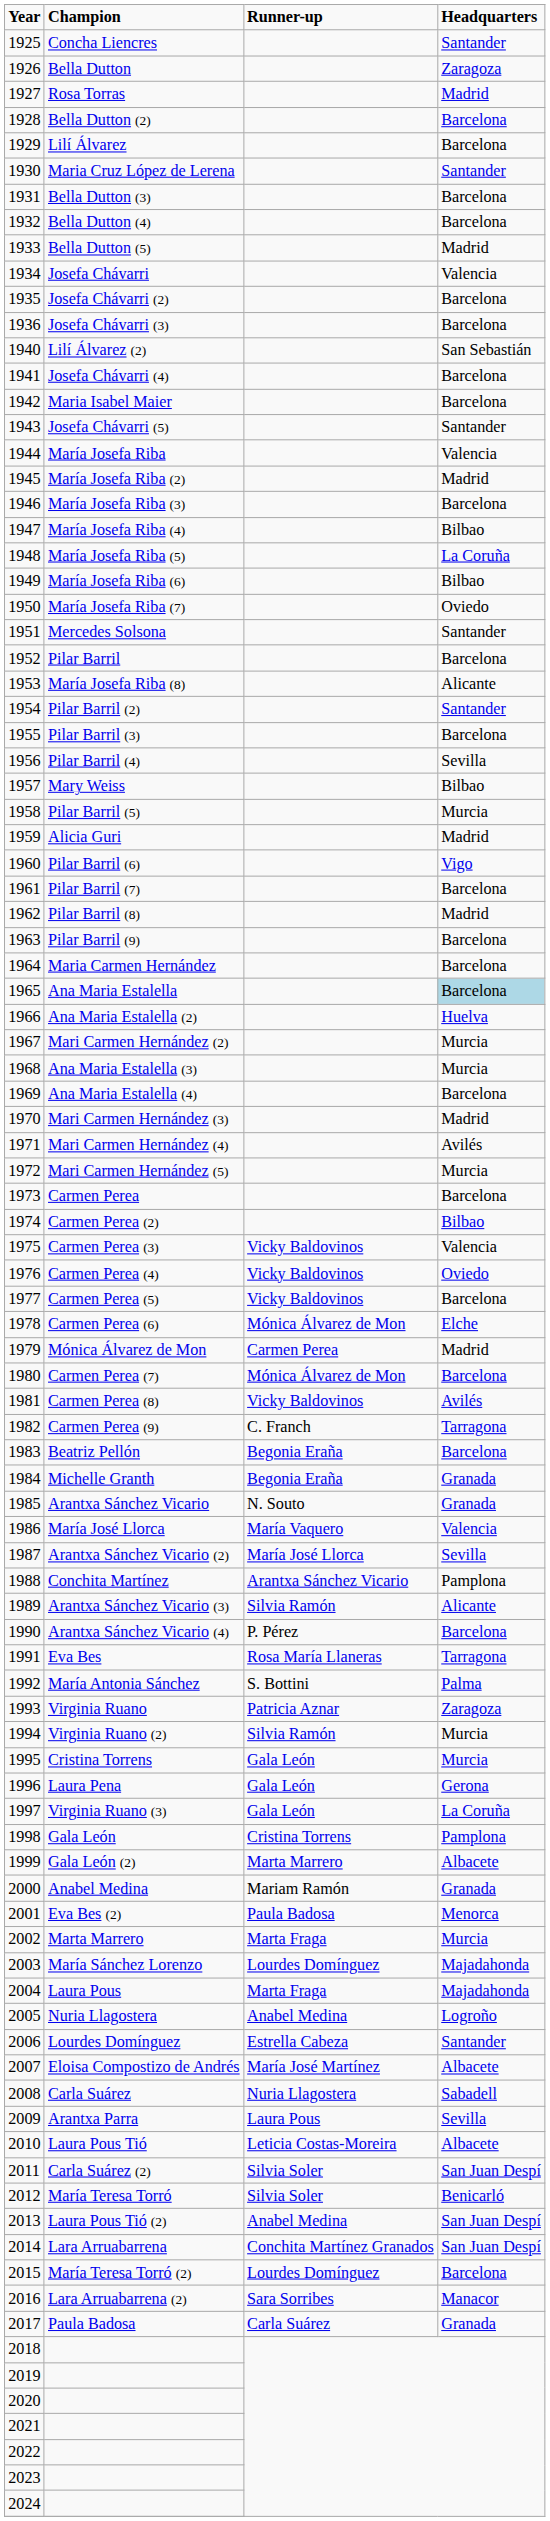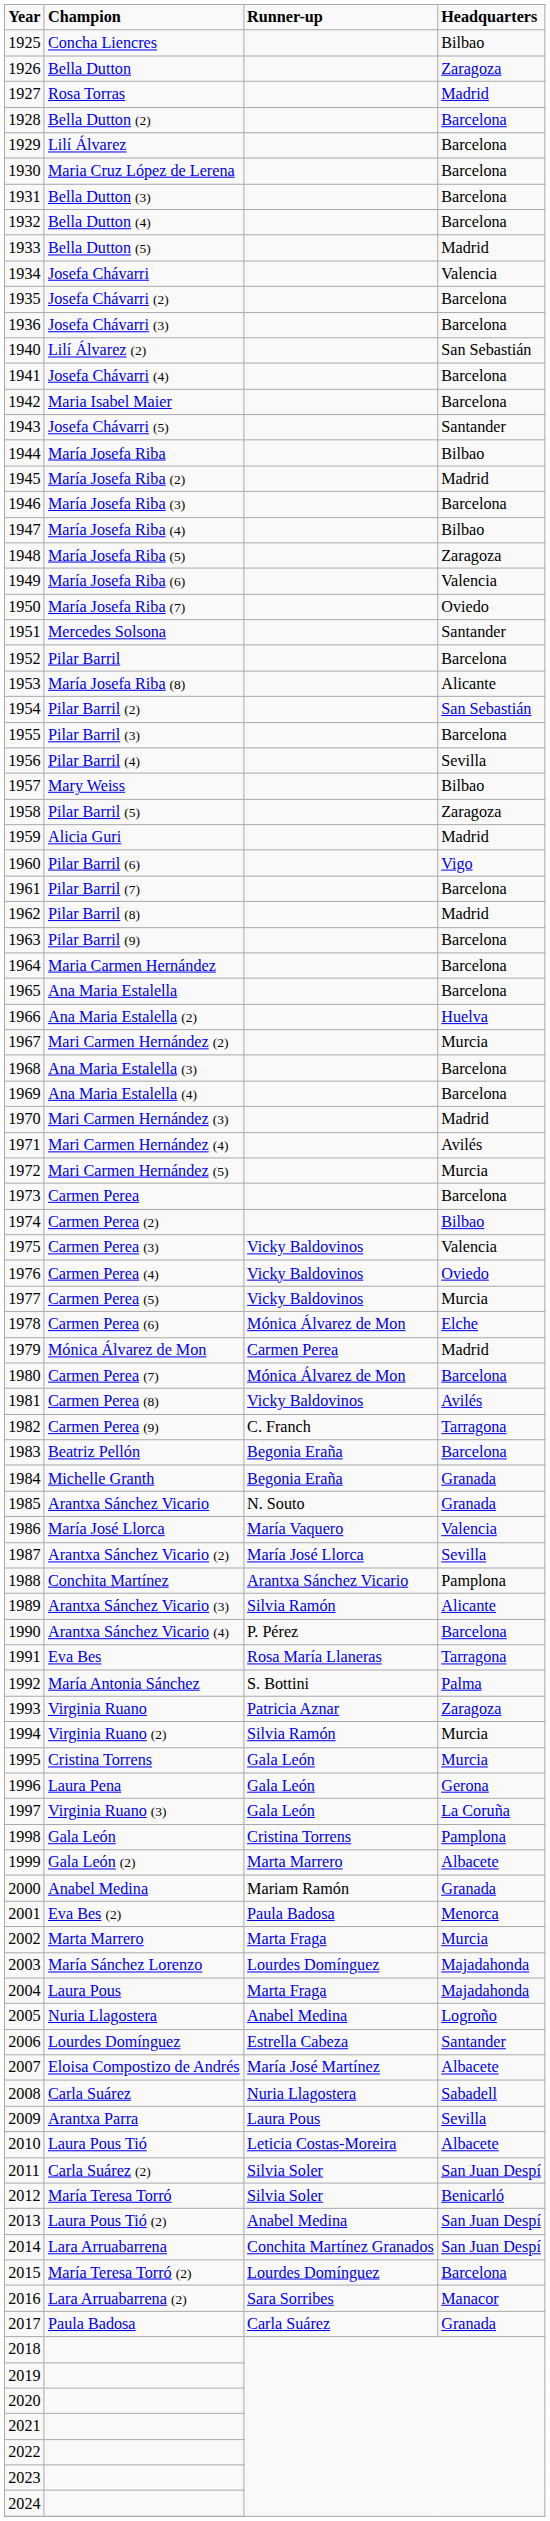Concha Liencres | Headquarters: Santander -> Bilbao
Maria Cruz López de Lerena | Headquarters: Santander -> Barcelona
María Josefa Riba | Headquarters: Valencia -> Bilbao
María Josefa Riba (5) | Headquarters: La Coruña -> Zaragoza
María Josefa Riba (6) | Headquarters: Bilbao -> Valencia
Pilar Barril (2) | Headquarters: Santander -> San Sebastián
Pilar Barril (5) | Headquarters: Murcia -> Zaragoza
Ana Maria Estalella | Headquarters: lightblue background -> no background
Ana Maria Estalella (3) | Headquarters: Murcia -> Barcelona
Carmen Perea (5) | Headquarters: Barcelona -> Murcia
